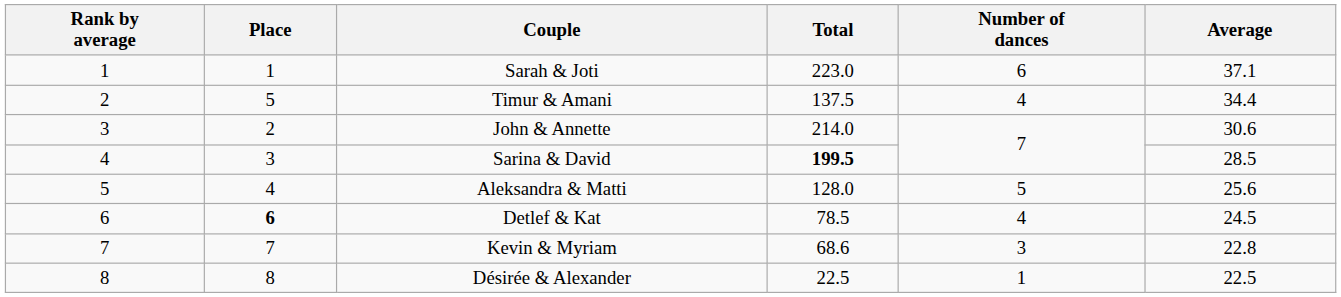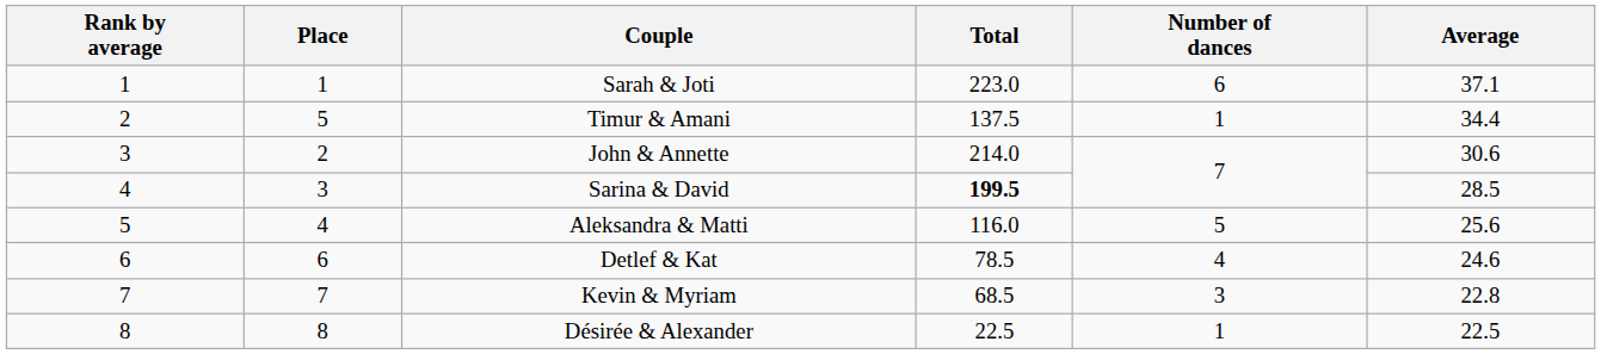Timur & Amani | Number of dances: 4 -> 1
Aleksandra & Matti | Total: 128.0 -> 116.0
Detlef & Kat | Place: bold -> normal
Detlef & Kat | Average: 24.5 -> 24.6
Kevin & Myriam | Total: 68.6 -> 68.5
